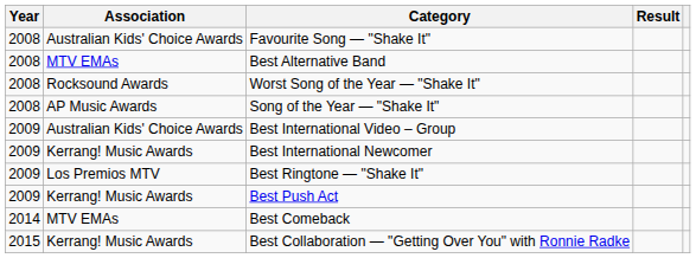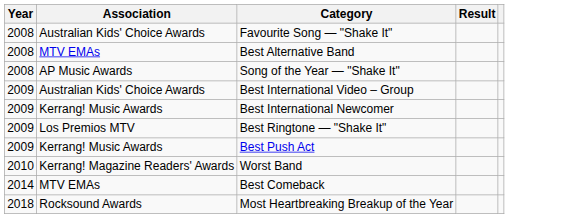- row: 2008 | Rocksound Awards | Worst Song of the Year — "Shake It"
+ row: 2010 | Kerrang! Magazine Readers' Awards | Worst Band
- row: 2015 | Kerrang! Music Awards | Best Collaboration — "Getting Over You" with Ronnie Radke
+ row: 2018 | Rocksound Awards | Most Heartbreaking Breakup of the Year
